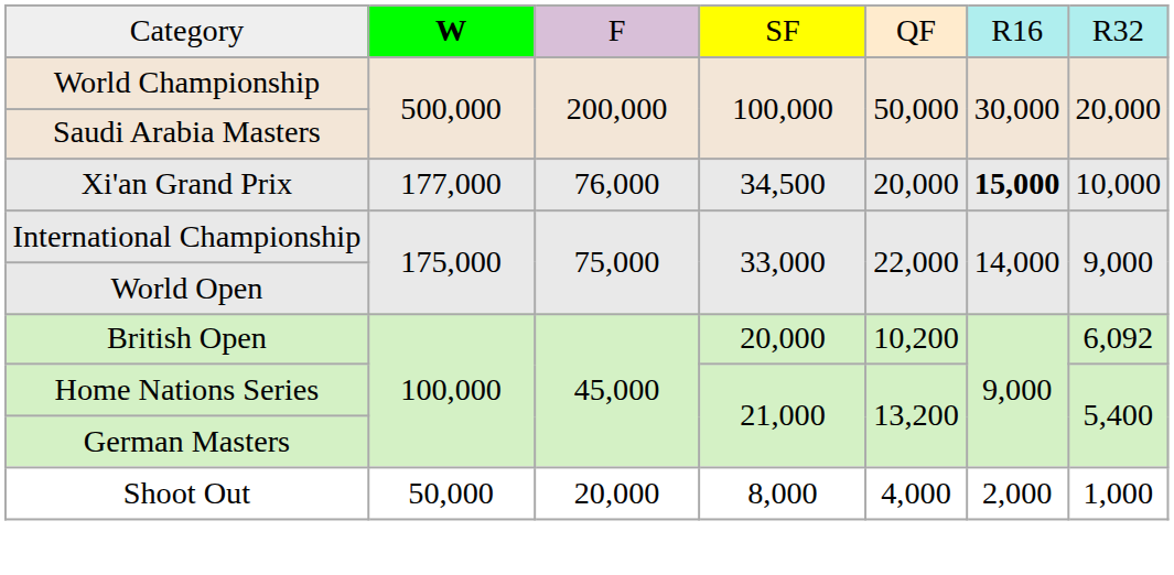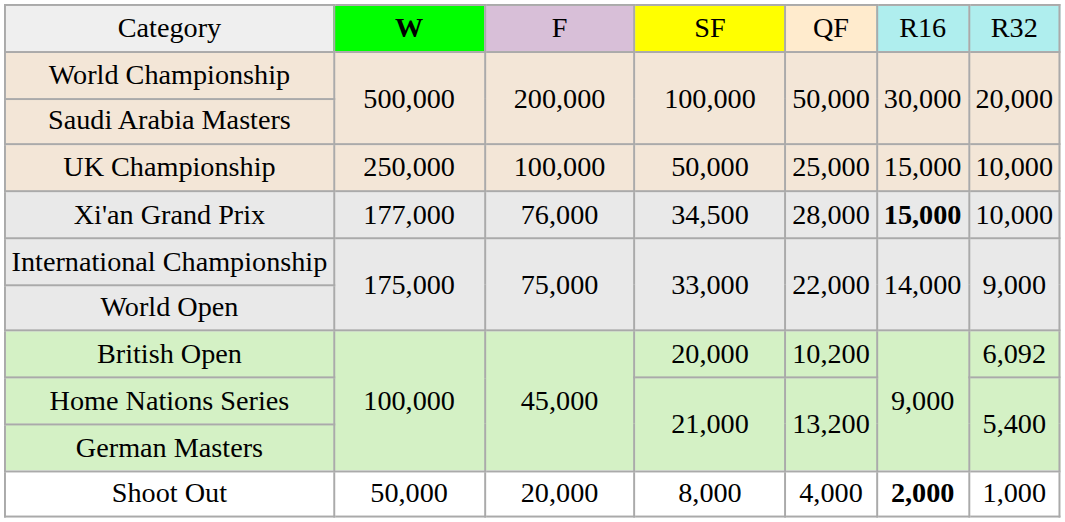+ row: UK Championship | 250,000 | 100,000 | 50,000 | 25,000 | 15,000 | 10,000
Xi'an Grand Prix | column 5: 20,000 -> 28,000
Shoot Out | column 6: normal -> bold
